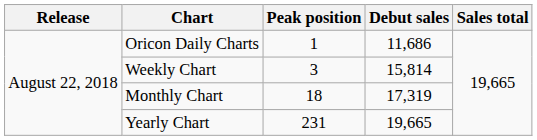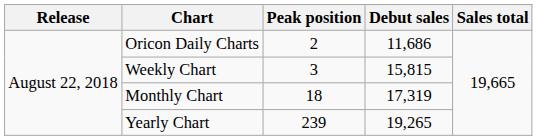Oricon Daily Charts | Peak position: 1 -> 2
Weekly Chart | Debut sales: 15,814 -> 15,815
Yearly Chart | Peak position: 231 -> 239
Yearly Chart | Debut sales: 19,665 -> 19,265
